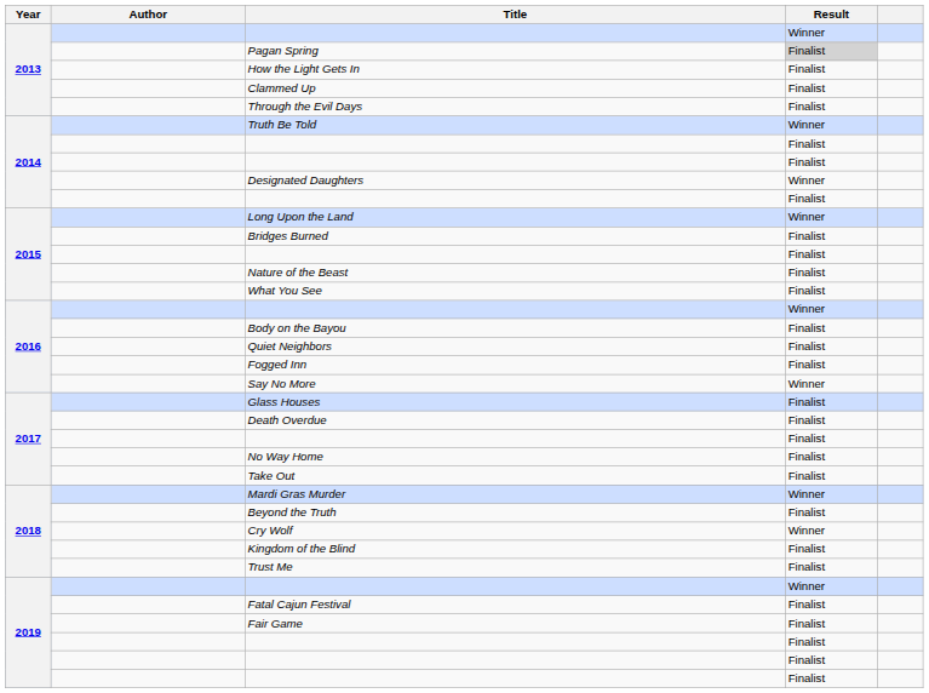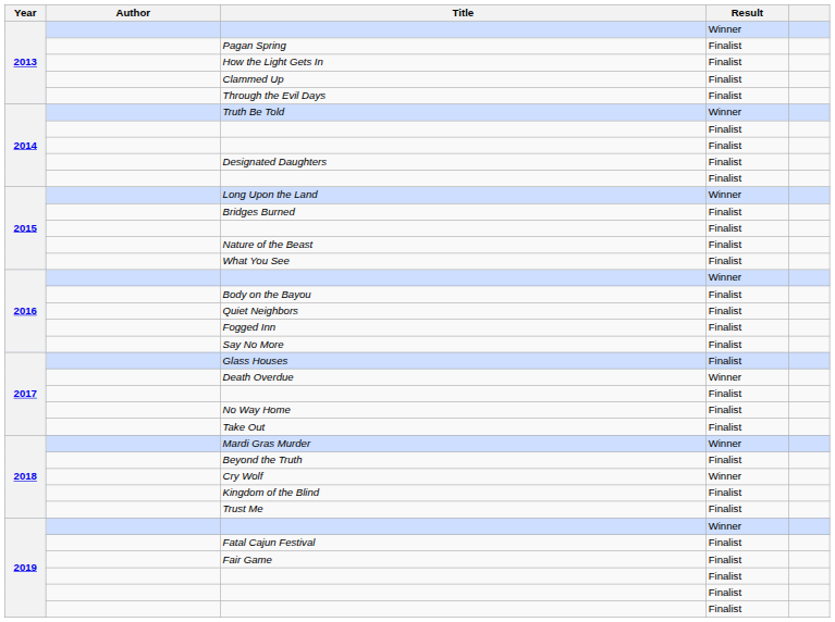Pagan Spring | Result: lightgrey background -> no background
Designated Daughters | Result: Winner -> Finalist
Say No More | Result: Winner -> Finalist
Death Overdue | Result: Finalist -> Winner
